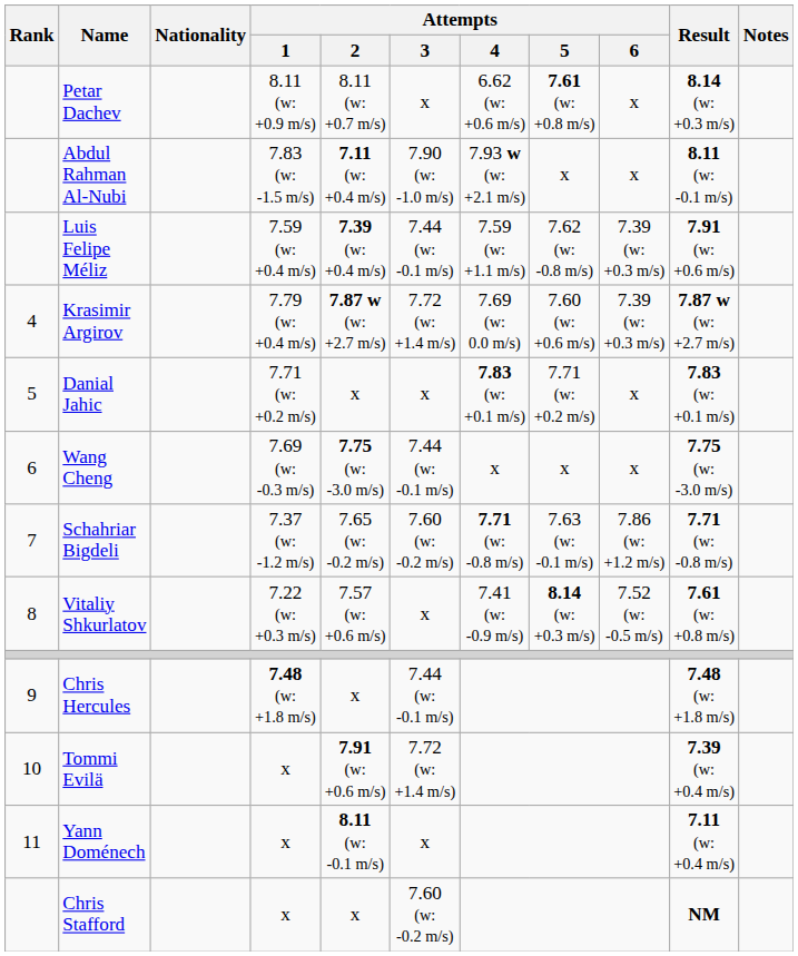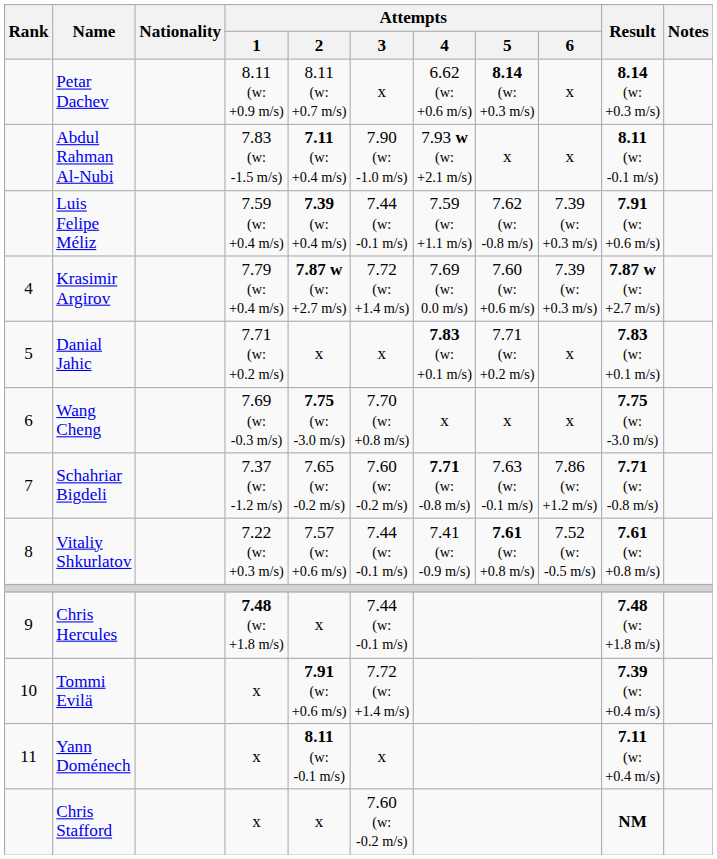Petar Dachev | Attempts / 5: 7.61 (w: +0.8 m/s) -> 8.14 (w: +0.3 m/s)
Wang Cheng | Attempts / 3: 7.44 (w: -0.1 m/s) -> 7.70 (w: +0.8 m/s)
Vitaliy Shkurlatov | Attempts / 3: x -> 7.44 (w: -0.1 m/s)
Vitaliy Shkurlatov | Attempts / 5: 8.14 (w: +0.3 m/s) -> 7.61 (w: +0.8 m/s)
